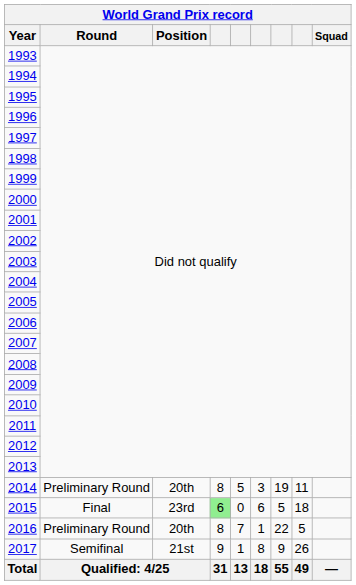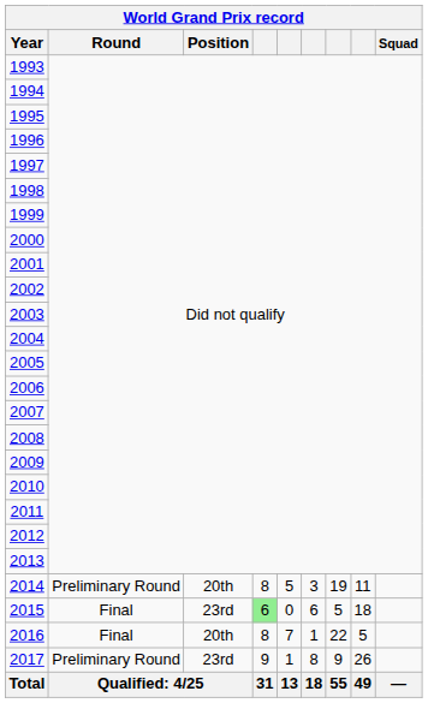2016 | Round: Preliminary Round -> Final
2017 | Round: Semifinal -> Preliminary Round
2017 | Position: 21st -> 23rd
